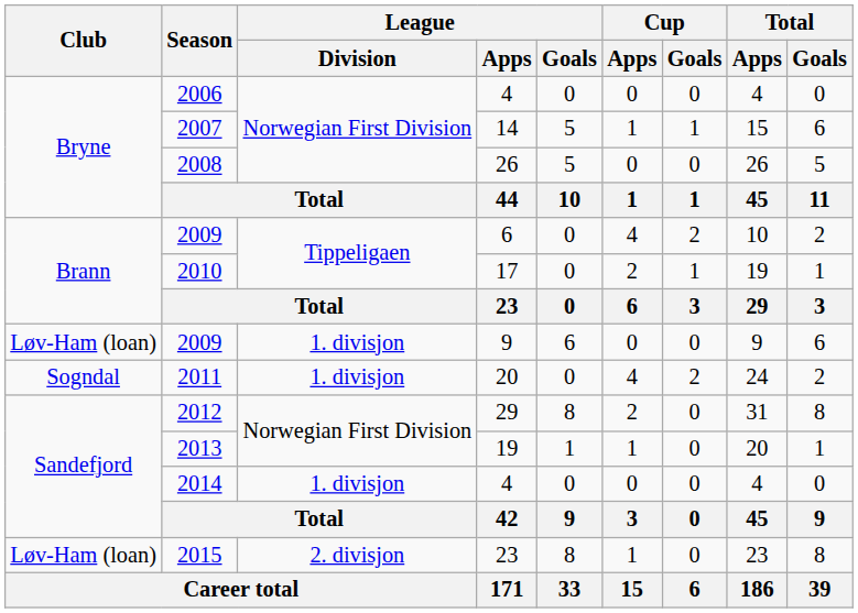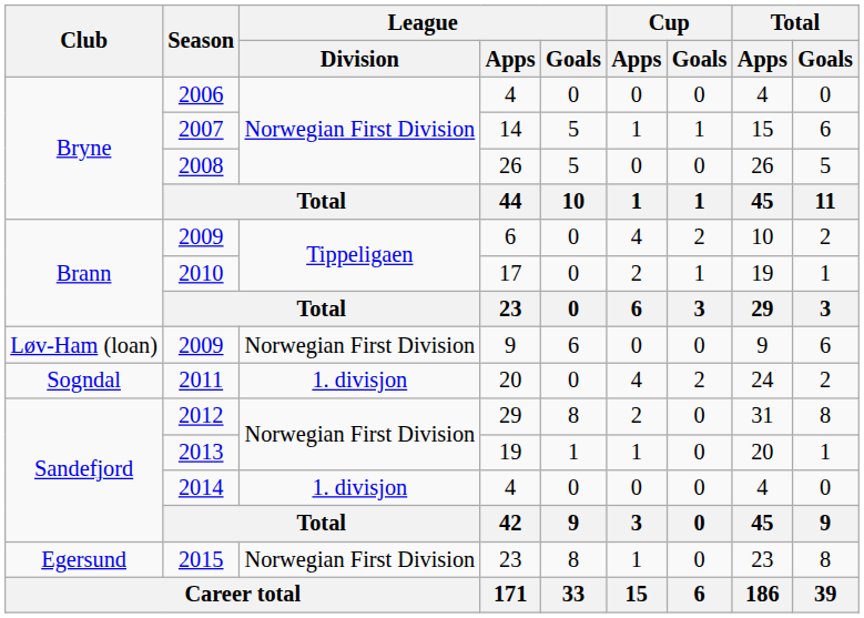2009 / 9 | League / Division: 1. divisjon -> Norwegian First Division
2015 | Club: Løv-Ham (loan) -> Egersund
2015 | League / Division: 2. divisjon -> Norwegian First Division
